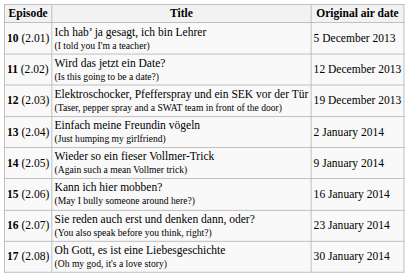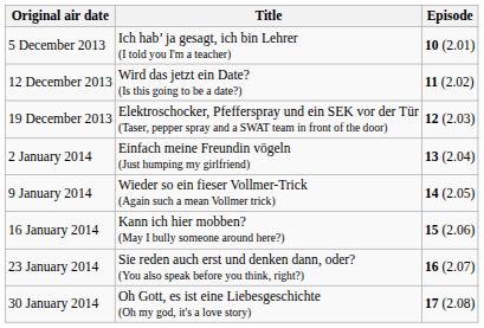columns swapped: Episode <-> Original air date
